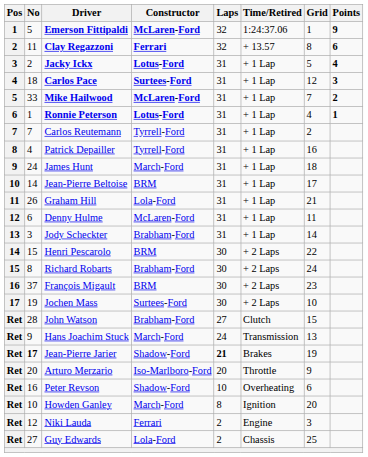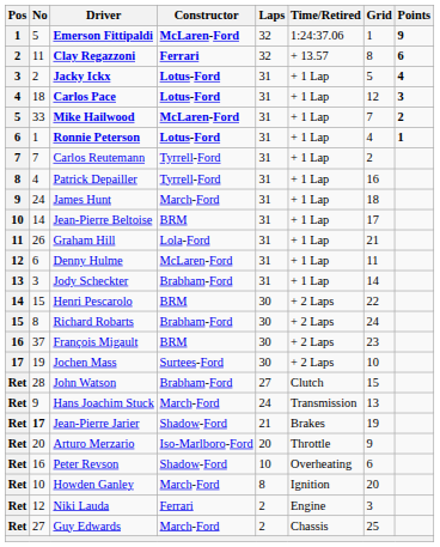Carlos Pace | Constructor: Surtees-Ford -> Lotus-Ford
Jean-Pierre Jarier | Laps: bold -> normal
Guy Edwards | Constructor: Lola-Ford -> March-Ford
